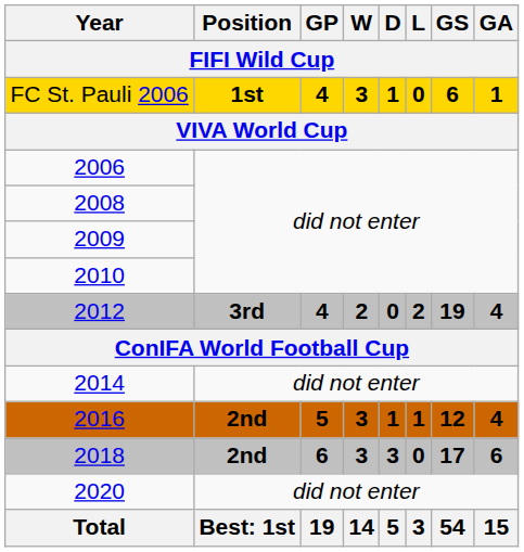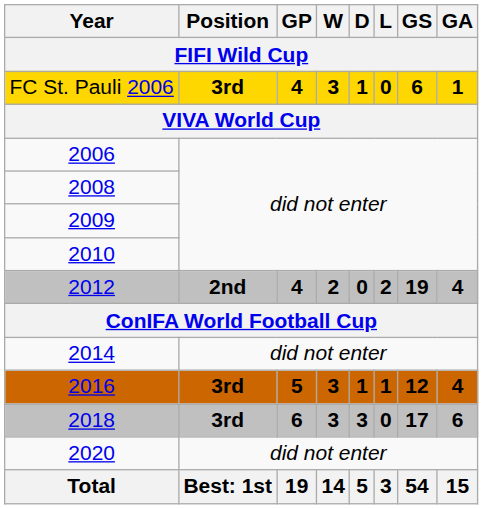FC St. Pauli 2006 | Position: 1st -> 3rd
2012 | Position: 3rd -> 2nd
2016 | Position: 2nd -> 3rd
2018 | Position: 2nd -> 3rd
